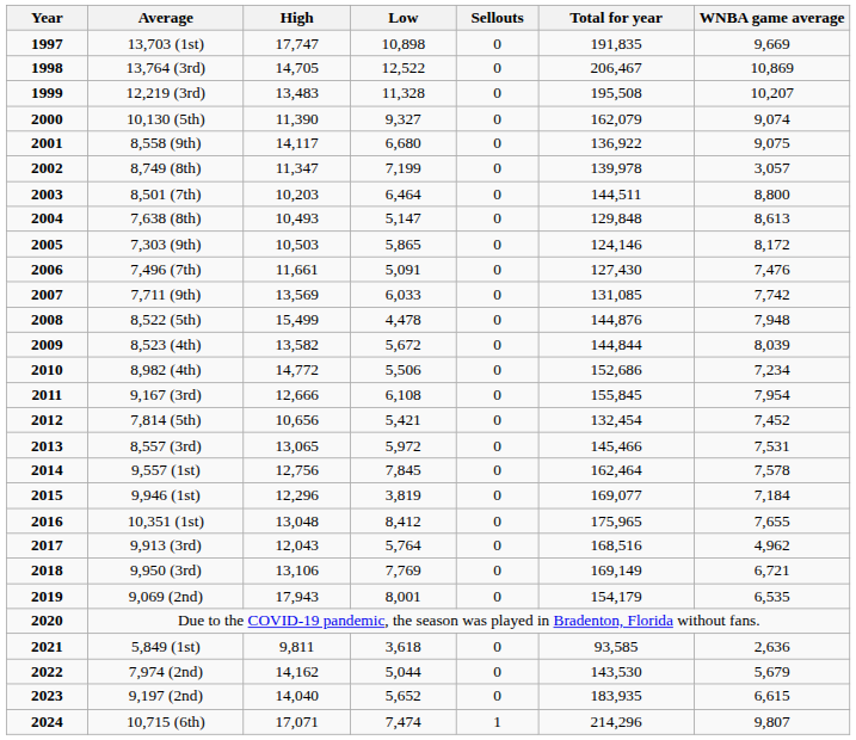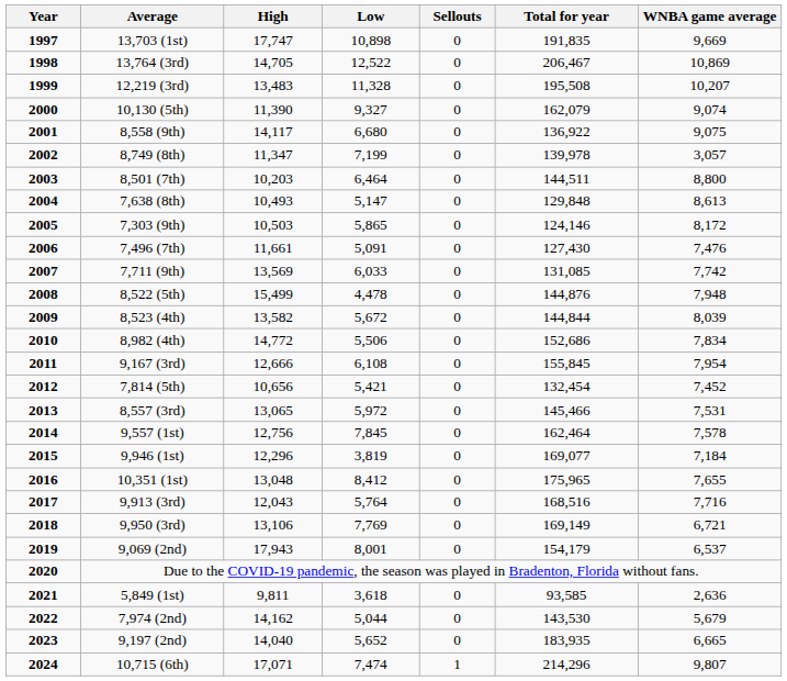8,982 (4th) | WNBA game average: 7,234 -> 7,834
9,913 (3rd) | WNBA game average: 4,962 -> 7,716
9,069 (2nd) | WNBA game average: 6,535 -> 6,537
9,197 (2nd) | WNBA game average: 6,615 -> 6,665
